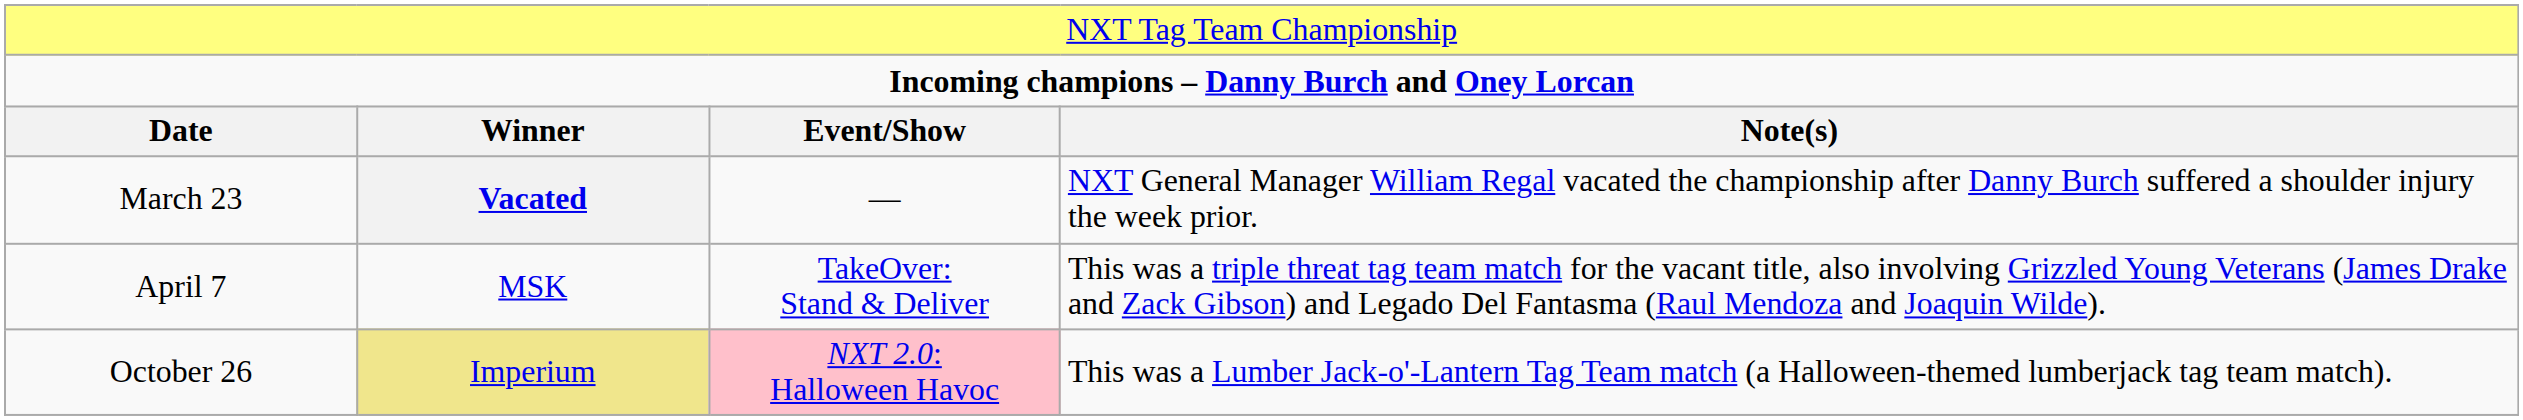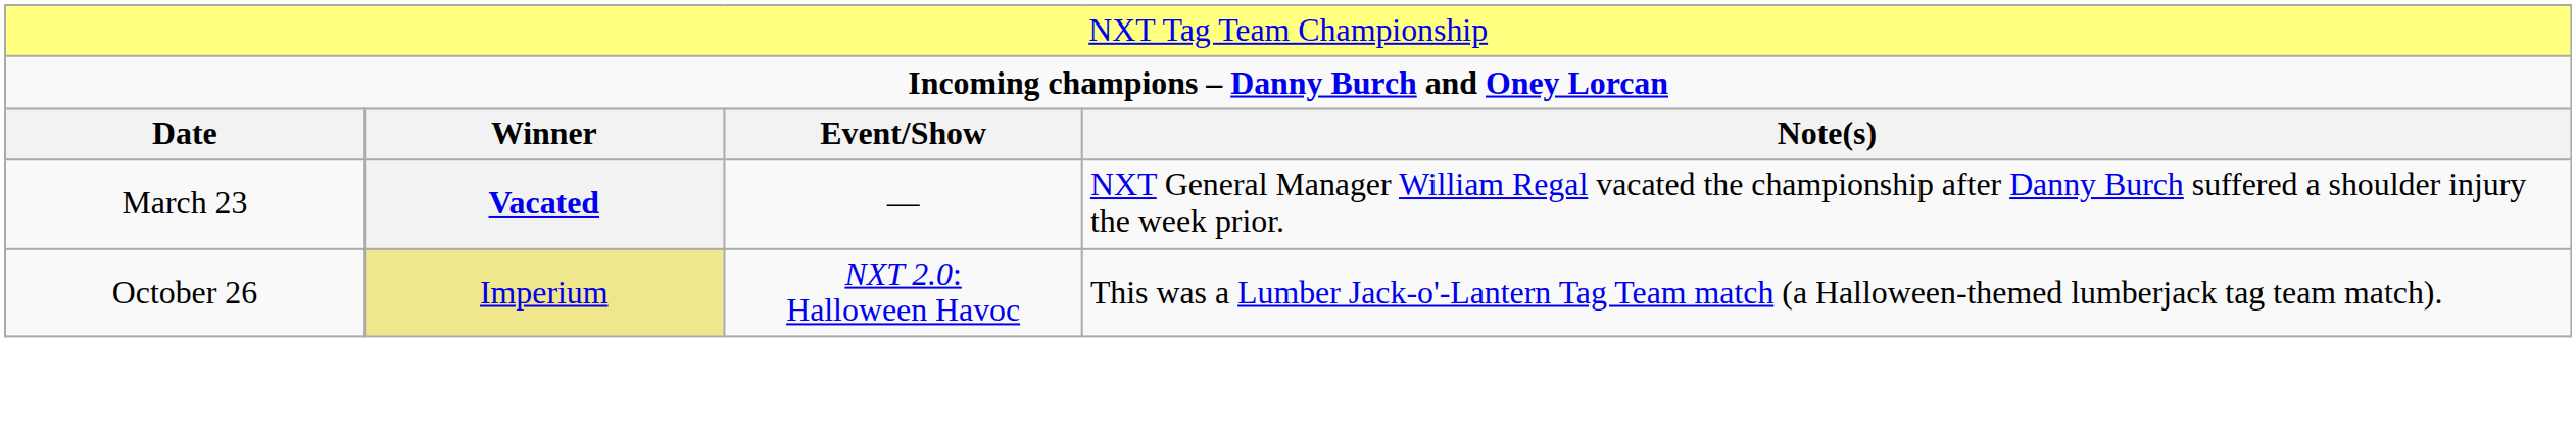- row: April 7 | MSK | TakeOver: Stand & Deliver | This was a triple threat tag team match for the vacant title, also involving Grizzled Young Veterans (James Drake and Zack Gibson) and Legado Del Fantasma (Raul Mendoza and Joaquin Wilde).
October 26 | column 3: pink background -> no background
